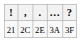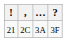- column: . | 2E
